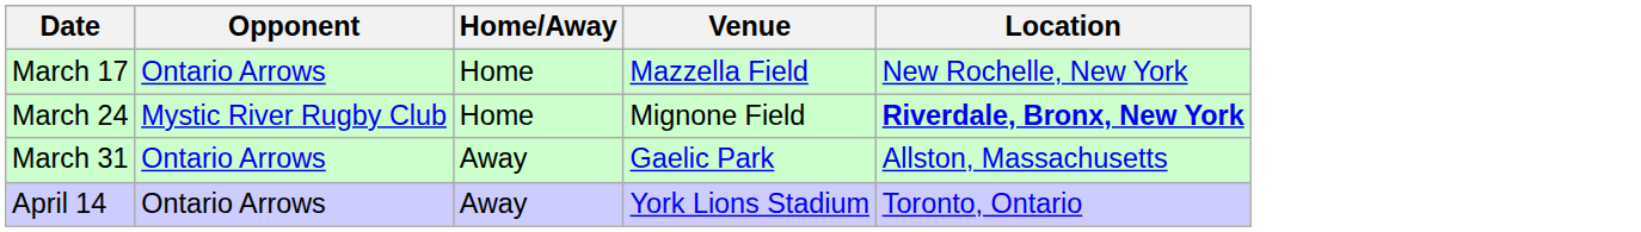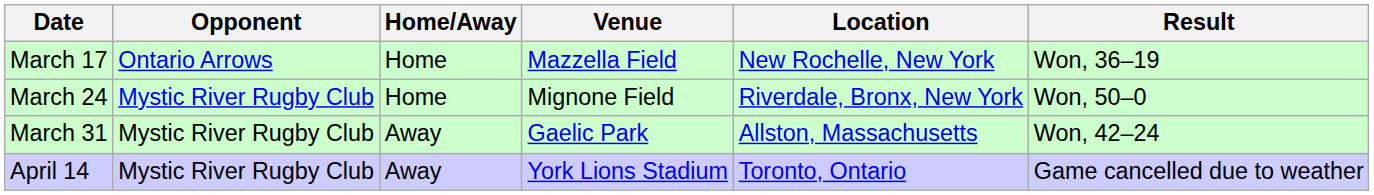+ column: Result | Won, 36–19 | Won, 50–0 | Won, 42–24 | Game cancelled due to weather
March 24 | Location: bold -> normal
March 31 | Opponent: Ontario Arrows -> Mystic River Rugby Club
April 14 | Opponent: Ontario Arrows -> Mystic River Rugby Club
